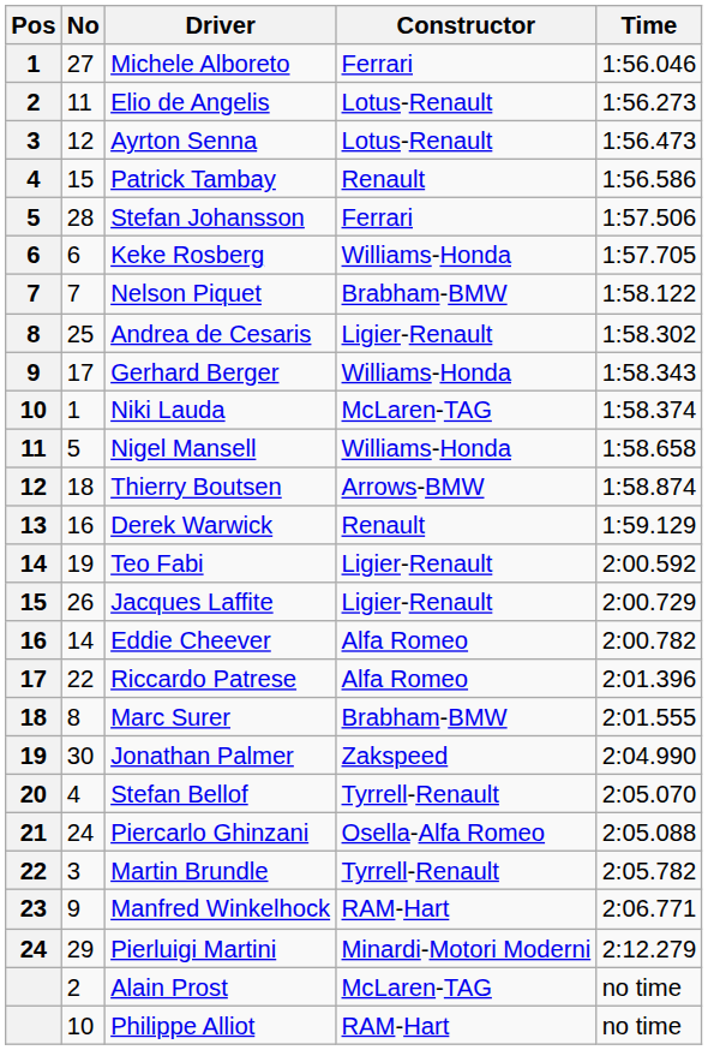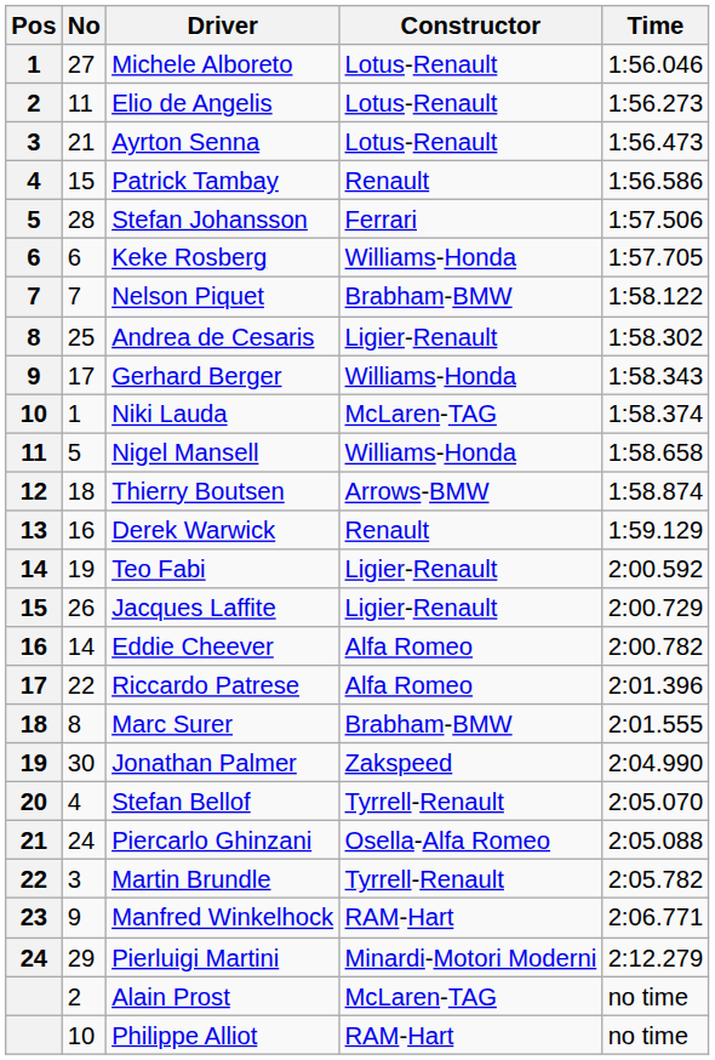Michele Alboreto | Constructor: Ferrari -> Lotus-Renault
Ayrton Senna | No: 12 -> 21
